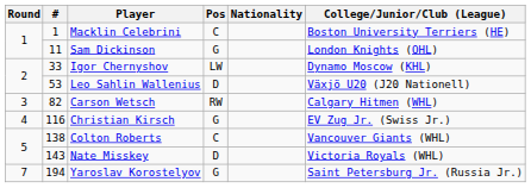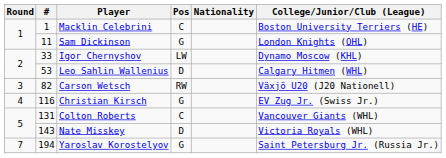Leo Sahlin Wallenius | College/Junior/Club (League): Växjö U20 (J20 Nationell) -> Calgary Hitmen (WHL)
Carson Wetsch | College/Junior/Club (League): Calgary Hitmen (WHL) -> Växjö U20 (J20 Nationell)
Colton Roberts | #: 138 -> 131
